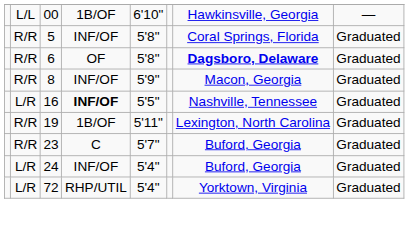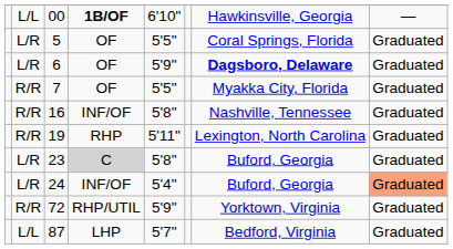00 | column 4: normal -> bold
5 | column 2: R/R -> L/R
5 | column 4: INF/OF -> OF
5 | column 5: 5'8" -> 5'5"
6 | column 2: R/R -> L/R
6 | column 5: 5'8" -> 5'9"
+ row: R/R | 7 | OF | 5'5" | Myakka City, Florida | Graduated
- row: R/R | 8 | INF/OF | 5'9" | Macon, Georgia | Graduated
16 | column 2: L/R -> R/R
16 | column 4: bold -> normal
16 | column 5: 5'5" -> 5'8"
19 | column 4: 1B/OF -> RHP
23 | column 2: R/R -> L/R
23 | column 4: no background -> lightgrey background
23 | column 5: 5'7" -> 5'8"
24 | column 8: no background -> lightsalmon background
72 | column 2: L/R -> R/R
72 | column 5: 5'4" -> 5'9"
+ row: L/L | 87 | LHP | 5'7" | Bedford, Virginia | Graduated
